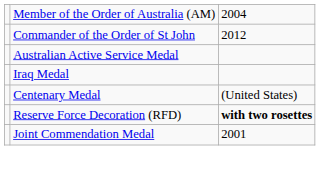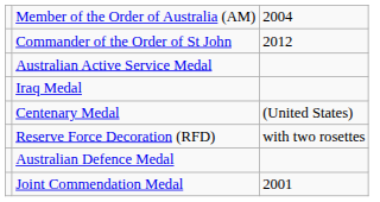Reserve Force Decoration (RFD) | column 3: bold -> normal
+ row: Australian Defence Medal
